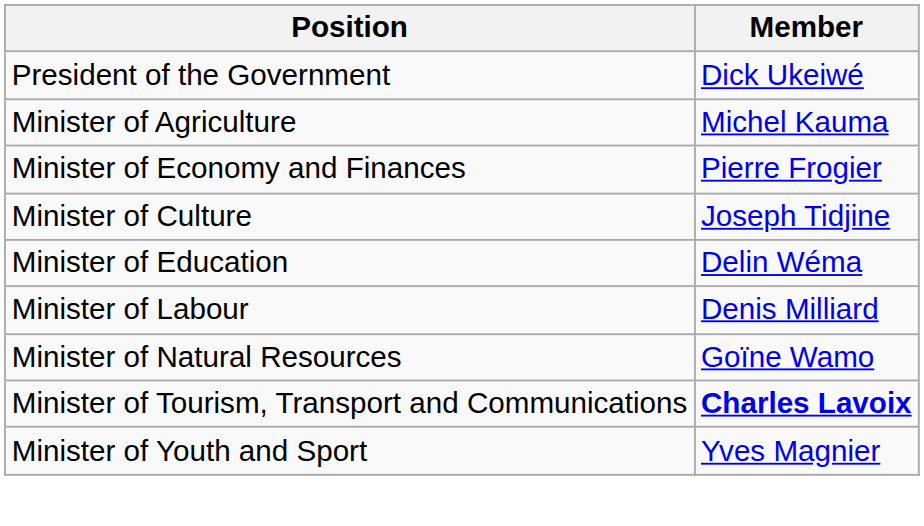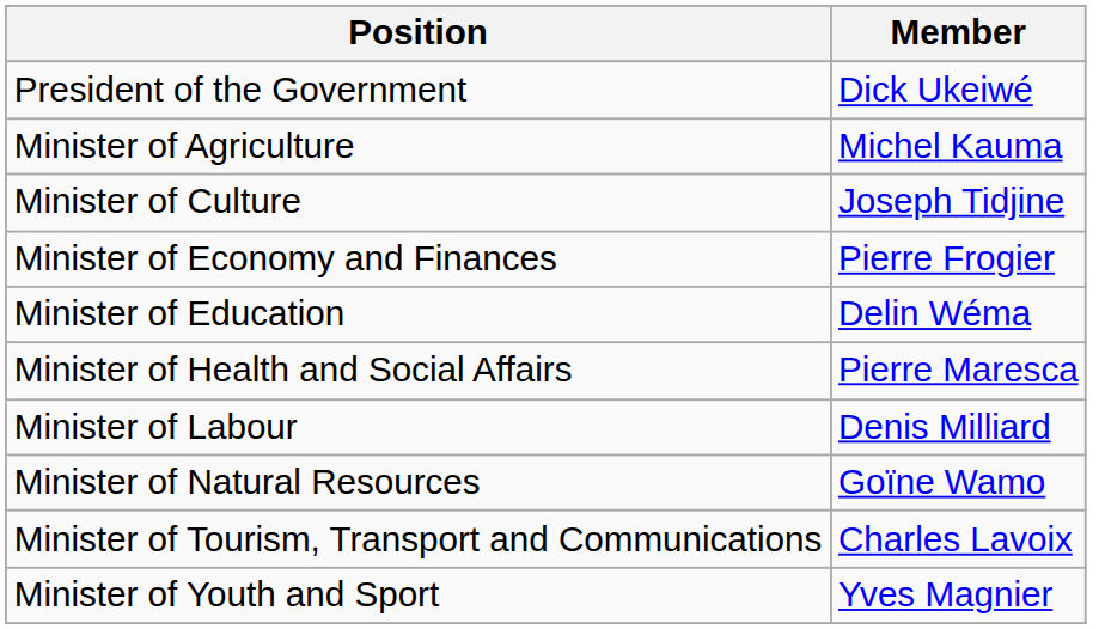rows swapped: Minister of Culture <-> Minister of Economy and Finances
+ row: Minister of Health and Social Affairs | Pierre Maresca
Minister of Tourism, Transport and Communications | Member: bold -> normal
